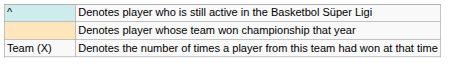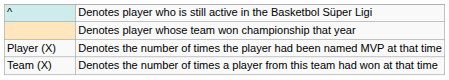+ row: Player (X) | Denotes the number of times the player had been named MVP at that time
